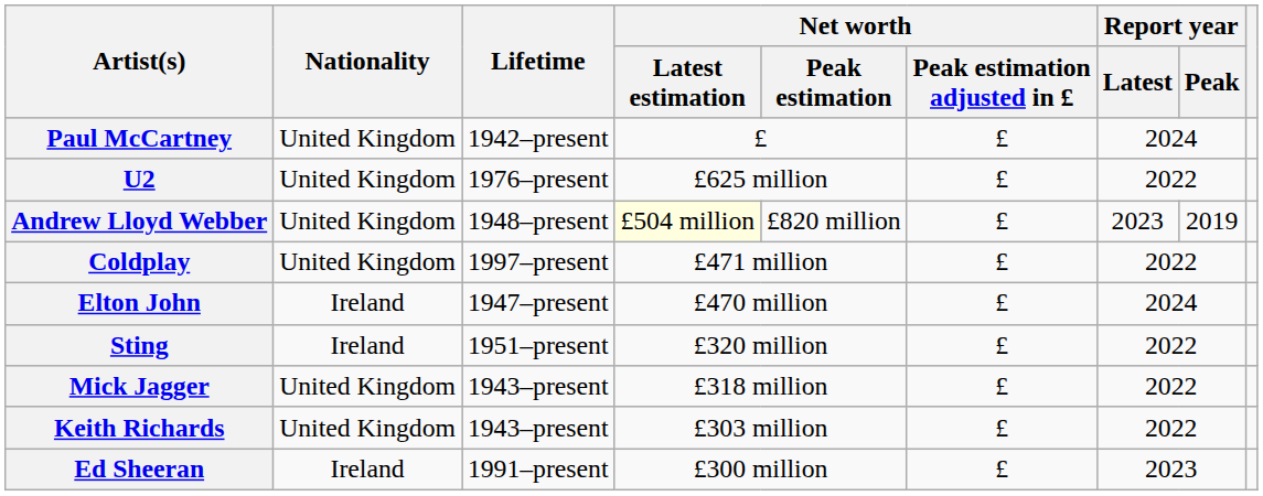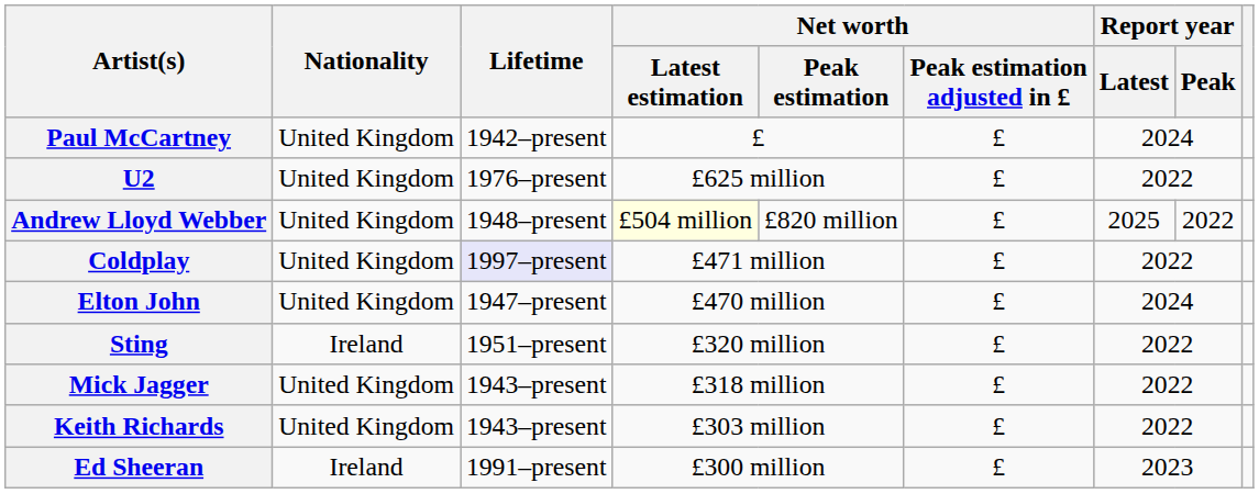Andrew Lloyd Webber | Report year / Latest: 2023 -> 2025
Andrew Lloyd Webber | Report year / Peak: 2019 -> 2022
Coldplay | Lifetime: no background -> lavender background
Elton John | Nationality: Ireland -> United Kingdom
